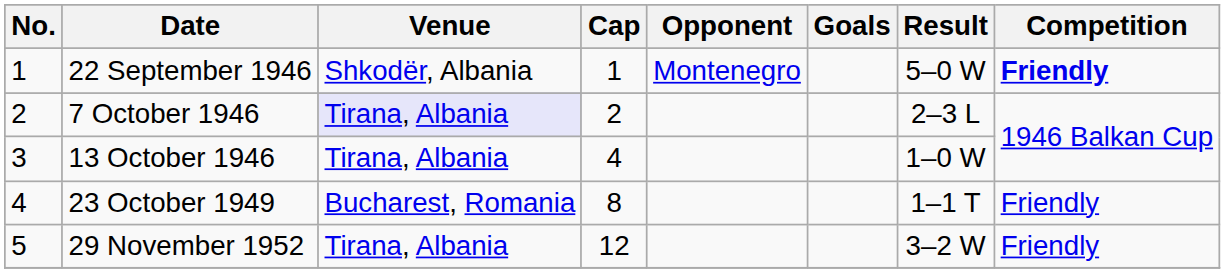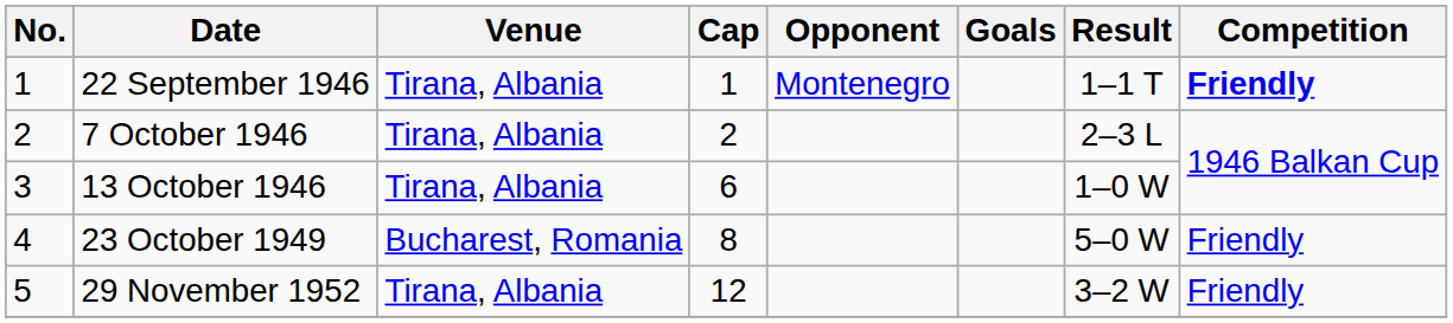22 September 1946 | Venue: Shkodër, Albania -> Tirana, Albania
22 September 1946 | Result: 5–0 W -> 1–1 T
7 October 1946 | Venue: lavender background -> no background
13 October 1946 | Cap: 4 -> 6
23 October 1949 | Result: 1–1 T -> 5–0 W
